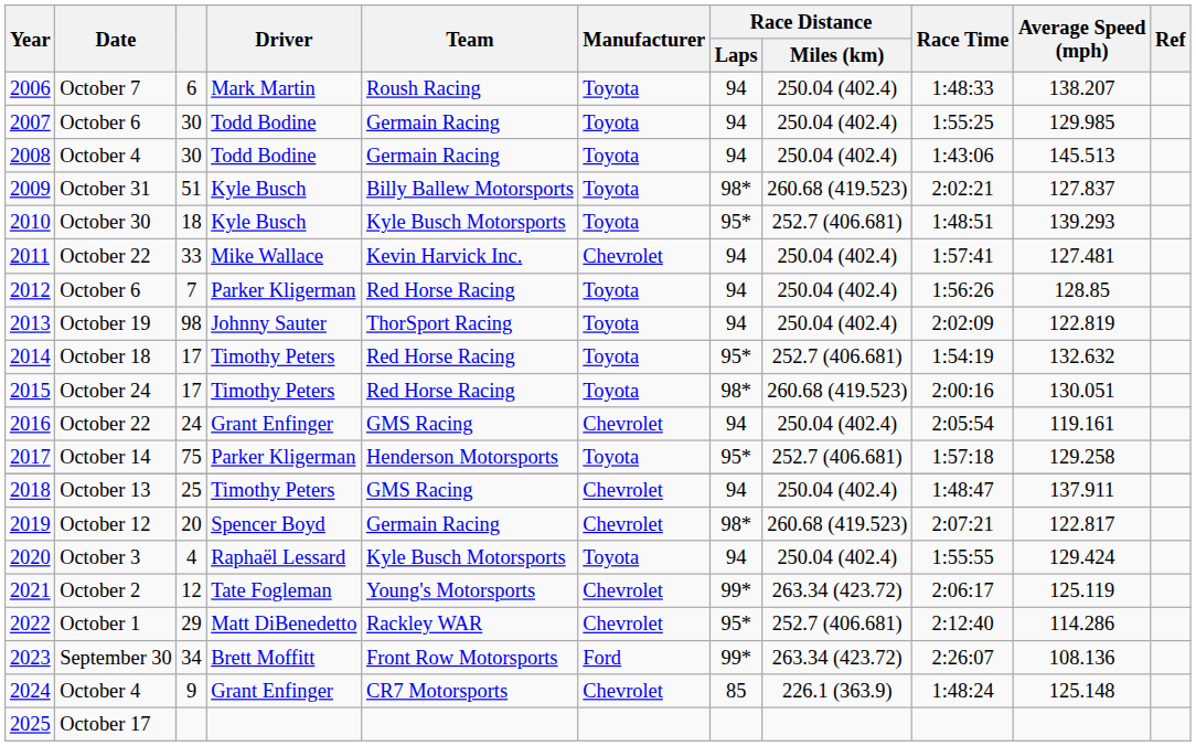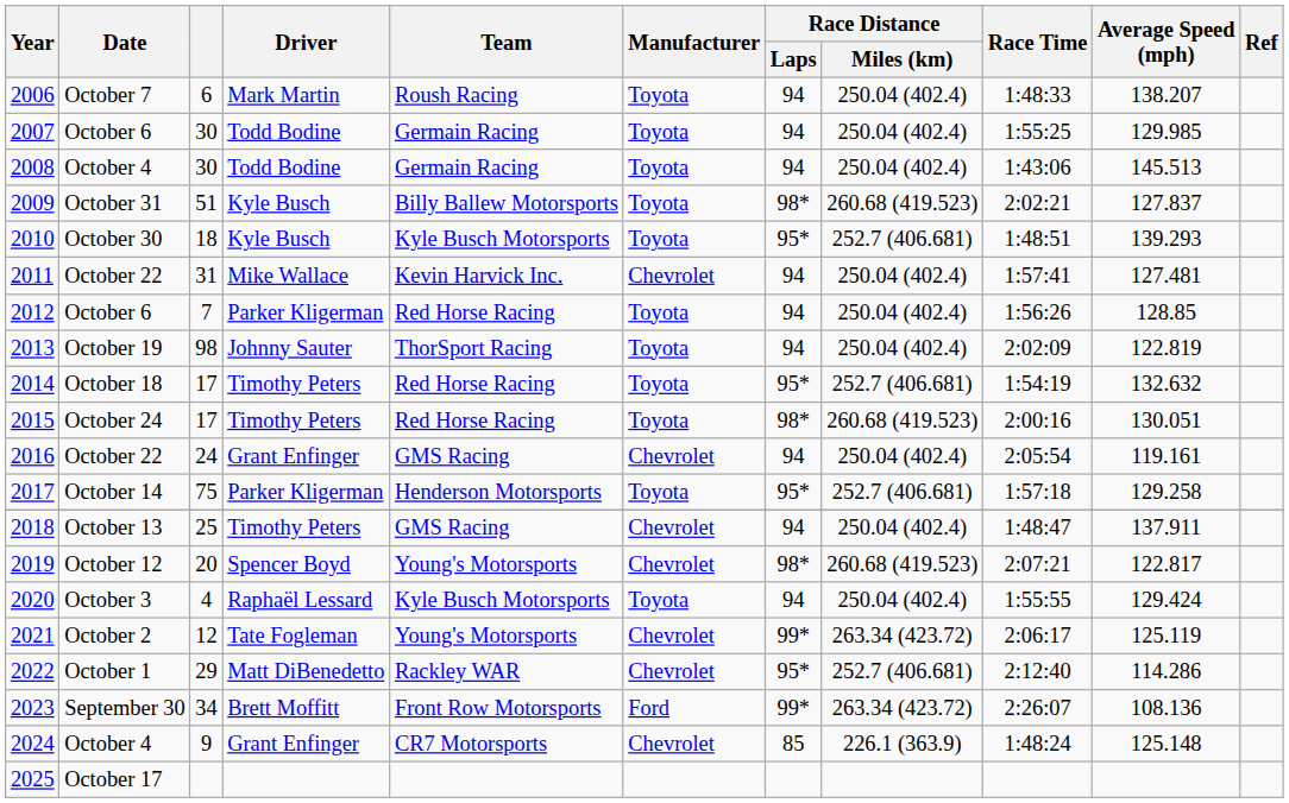2011 | column 3: 33 -> 31
2019 | Team: Germain Racing -> Young's Motorsports
